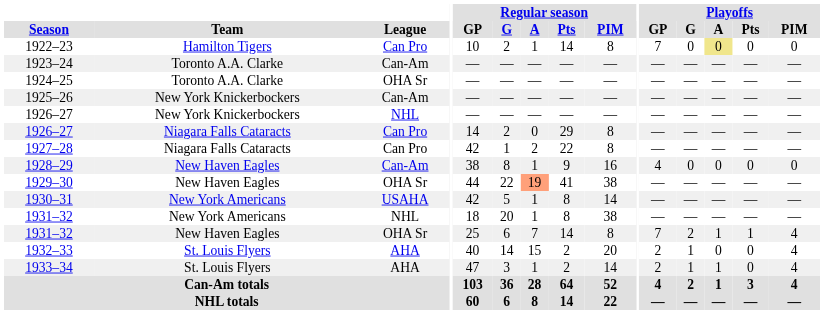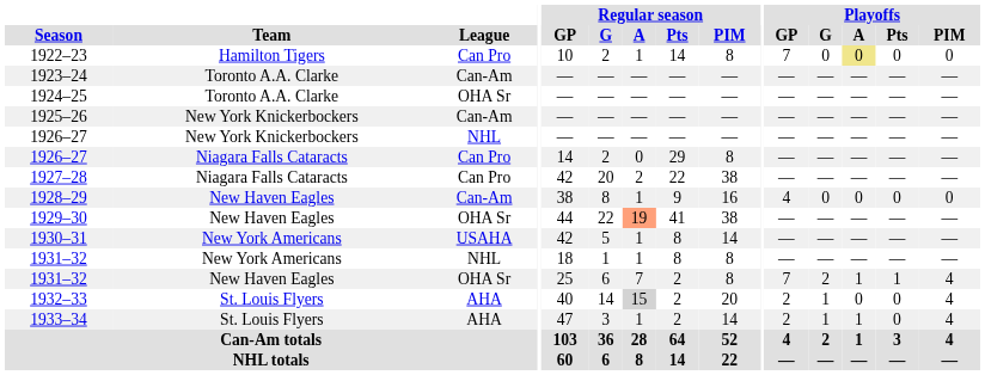1927–28 | Regular season / G: 1 -> 20
1927–28 | Regular season / PIM: 8 -> 38
1931–32 / New York Americans | Regular season / G: 20 -> 1
1931–32 / New York Americans | Regular season / PIM: 38 -> 8
1931–32 / New Haven Eagles | Regular season / Pts: 14 -> 2
1932–33 | Regular season / A: no background -> lightgrey background
